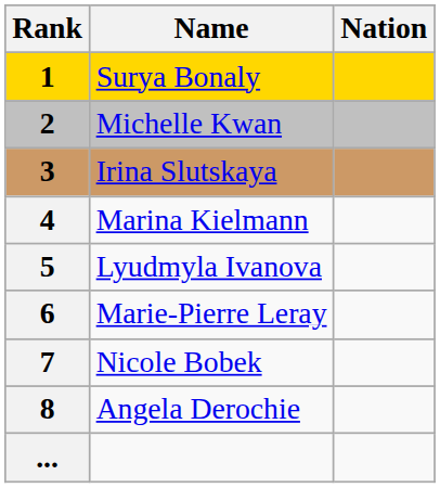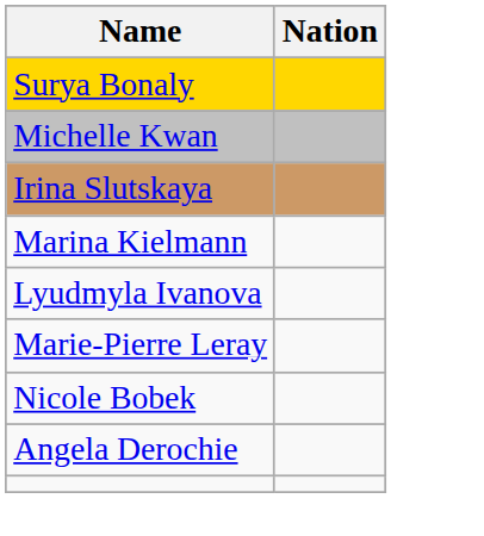- column: Rank | 1 | 2 | 3 | 4 | 5 | 6 | 7 | 8 | ...
